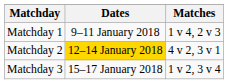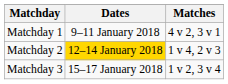Matchday 1 | Matches: 1 v 4, 2 v 3 -> 4 v 2, 3 v 1
Matchday 2 | Matches: 4 v 2, 3 v 1 -> 1 v 4, 2 v 3
